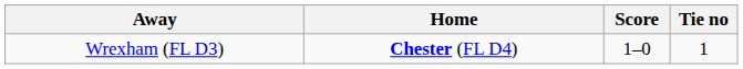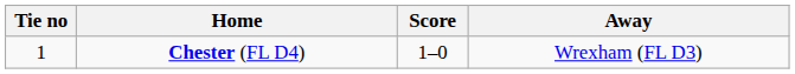columns swapped: Tie no <-> Away
